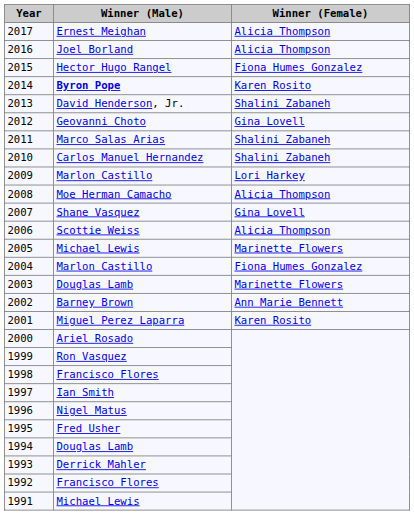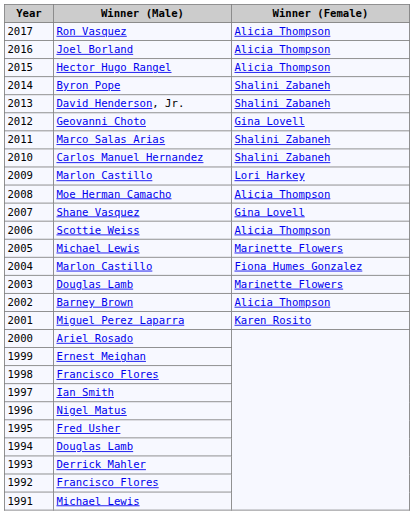2017 | Winner (Male): Ernest Meighan -> Ron Vasquez
2015 | Winner (Female): Fiona Humes Gonzalez -> Alicia Thompson
2014 | Winner (Male): bold -> normal
2014 | Winner (Female): Karen Rosito -> Shalini Zabaneh
2002 | Winner (Female): Ann Marie Bennett -> Alicia Thompson
1999 | Winner (Male): Ron Vasquez -> Ernest Meighan
